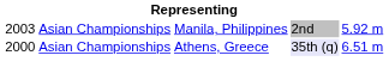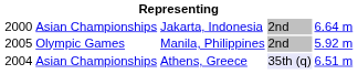+ row: 2000 | Asian Championships | Jakarta, Indonesia | 2nd | 6.64 m
Manila, Philippines | column 1: 2003 -> 2005
Manila, Philippines | column 2: Asian Championships -> Olympic Games
Athens, Greece | column 1: 2000 -> 2004
